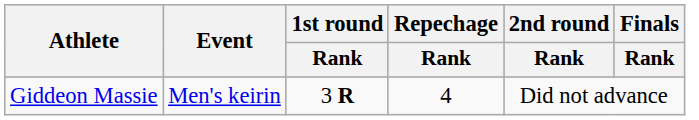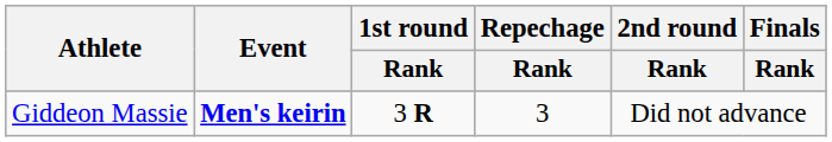Giddeon Massie | Event: normal -> bold
Giddeon Massie | Repechage / Rank: 4 -> 3
